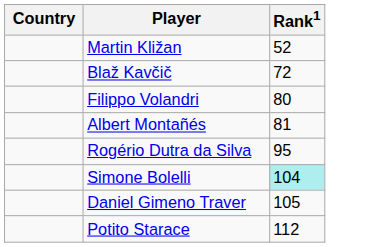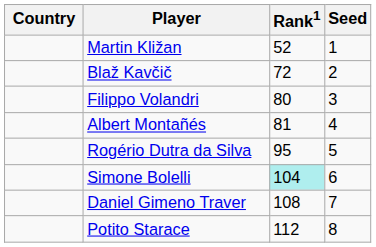+ column: Seed | 1 | 2 | 3 | 4 | 5 | 6 | 7 | 8
Daniel Gimeno Traver | Rank1: 105 -> 108
